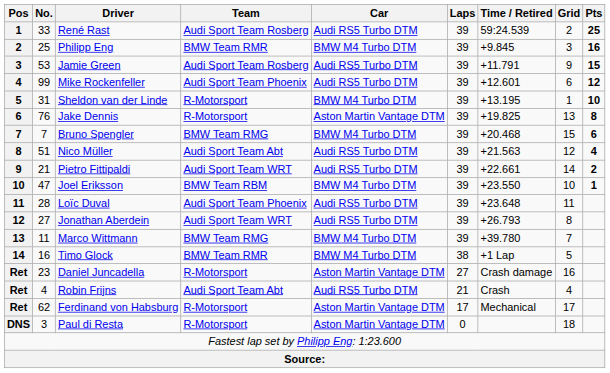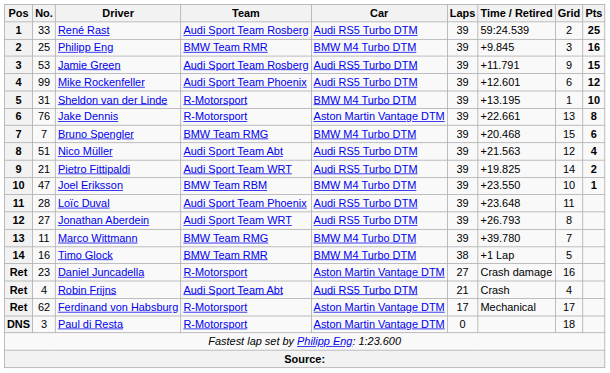Jake Dennis | Time / Retired: +19.825 -> +22.661
Pietro Fittipaldi | Time / Retired: +22.661 -> +19.825
